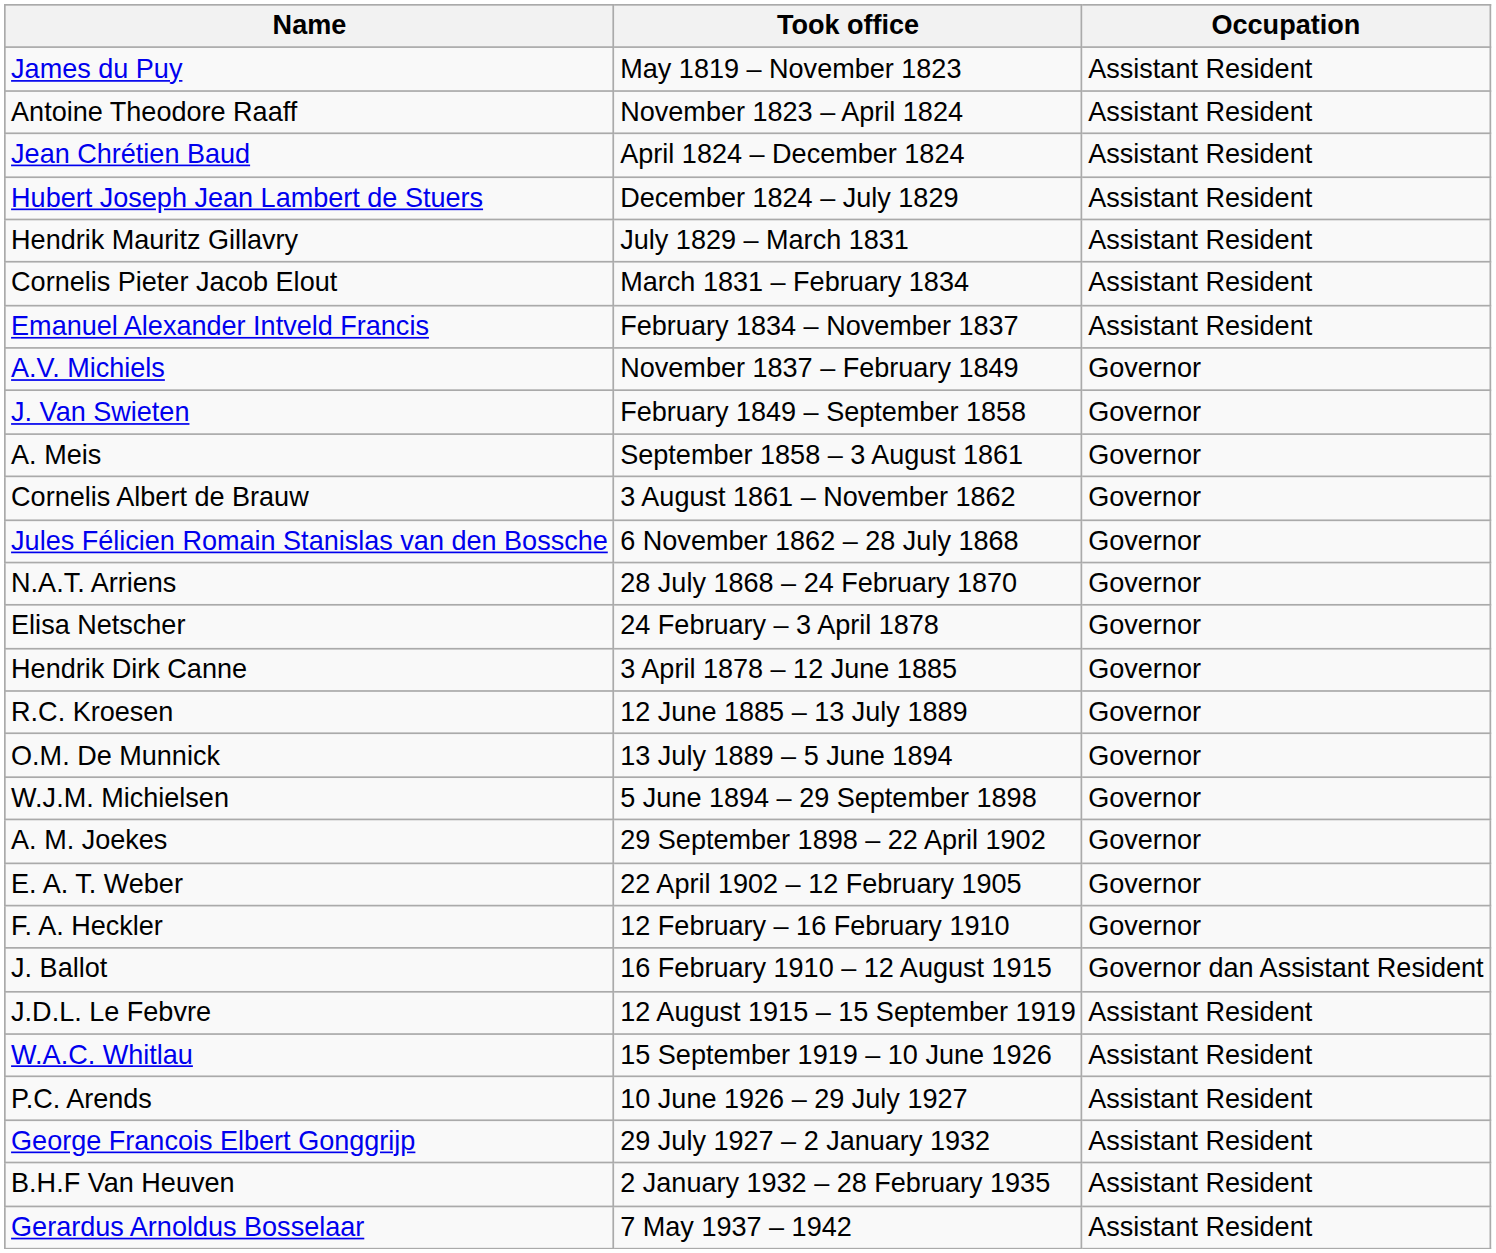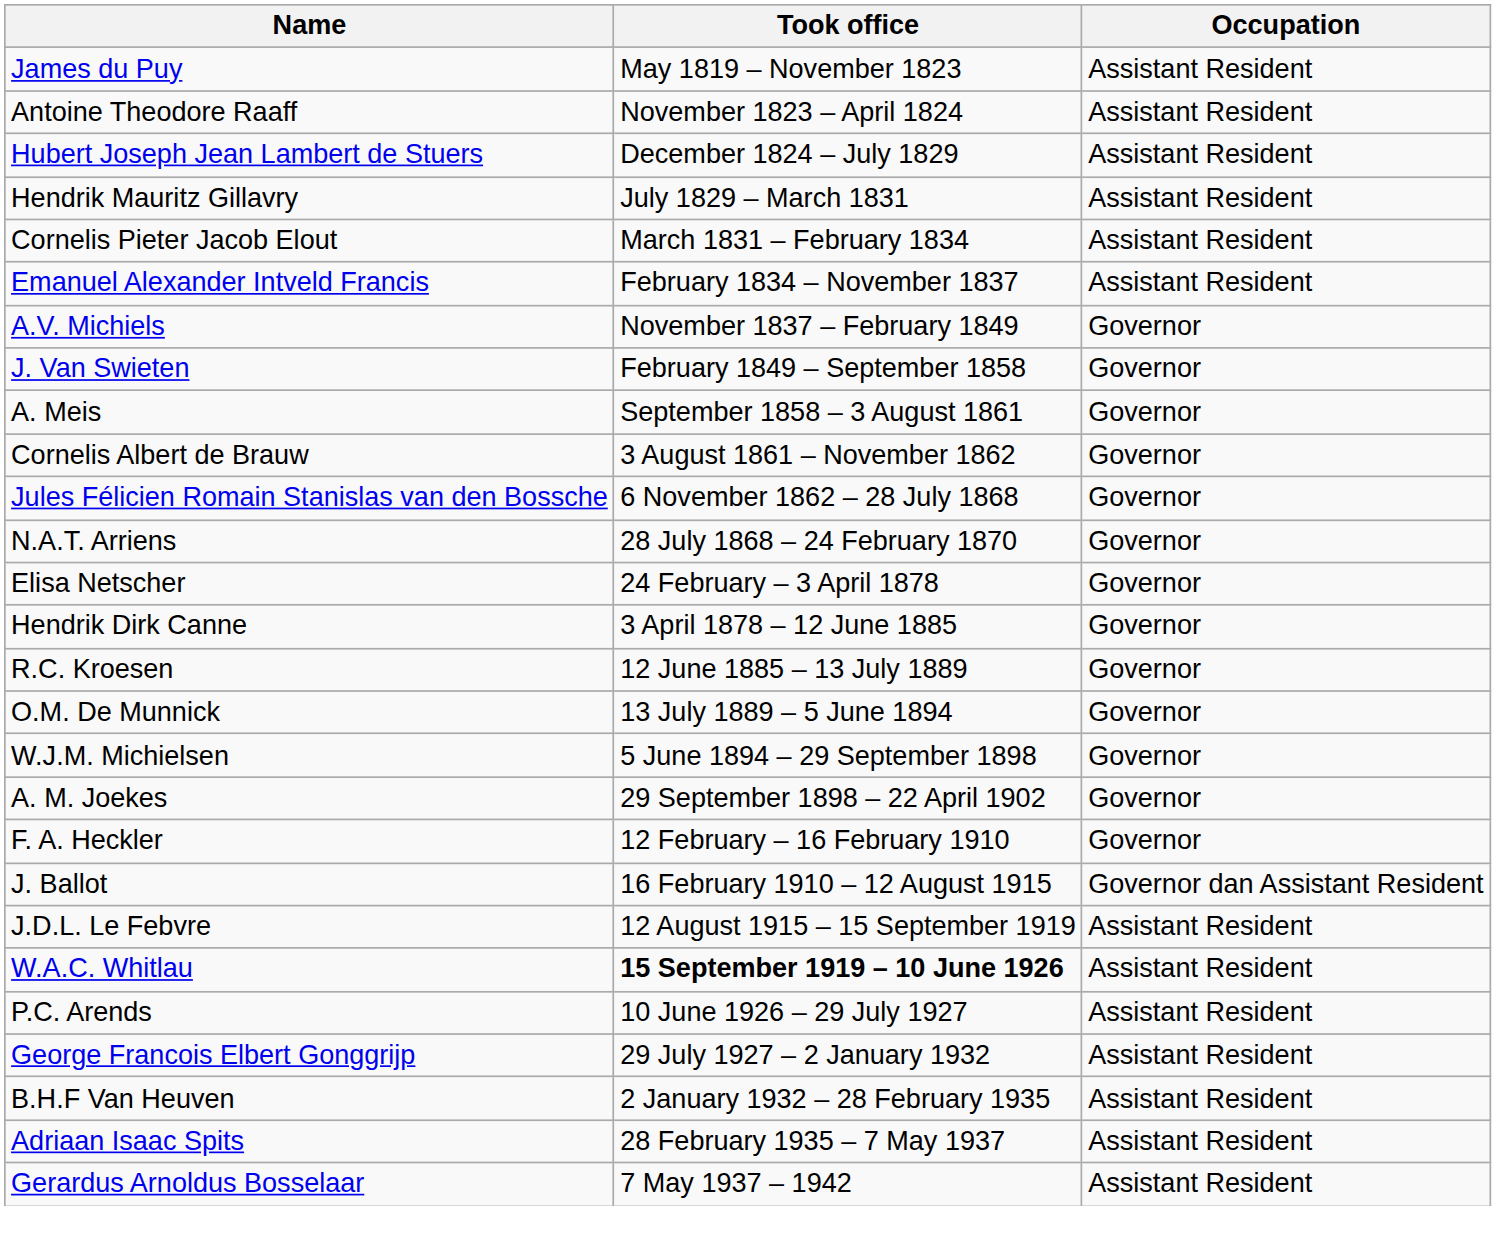- row: Jean Chrétien Baud | April 1824 – December 1824 | Assistant Resident
- row: E. A. T. Weber | 22 April 1902 – 12 February 1905 | Governor
W.A.C. Whitlau | Took office: normal -> bold
+ row: Adriaan Isaac Spits | 28 February 1935 – 7 May 1937 | Assistant Resident
